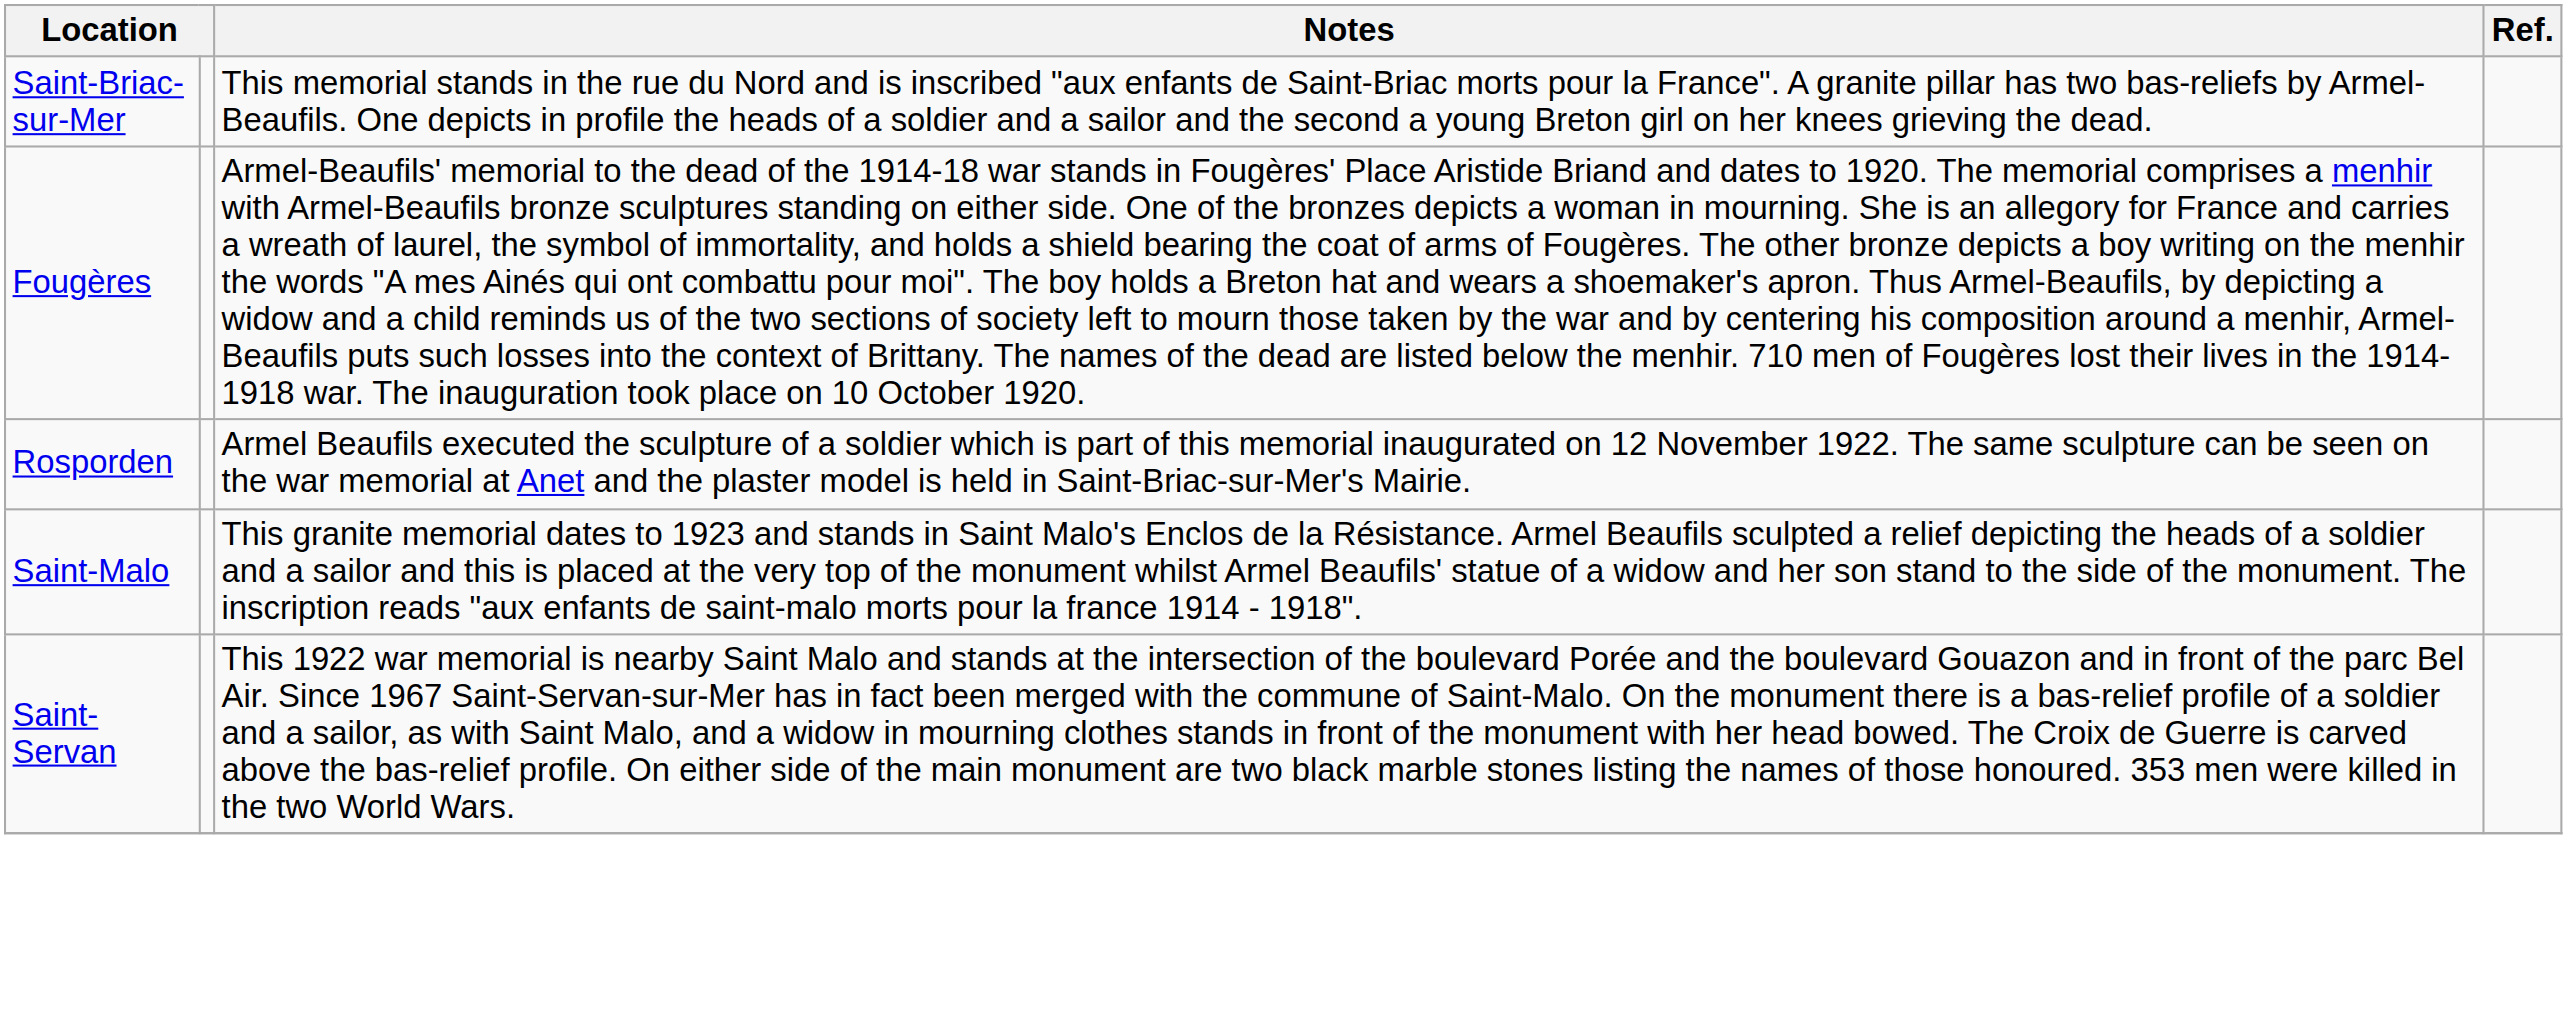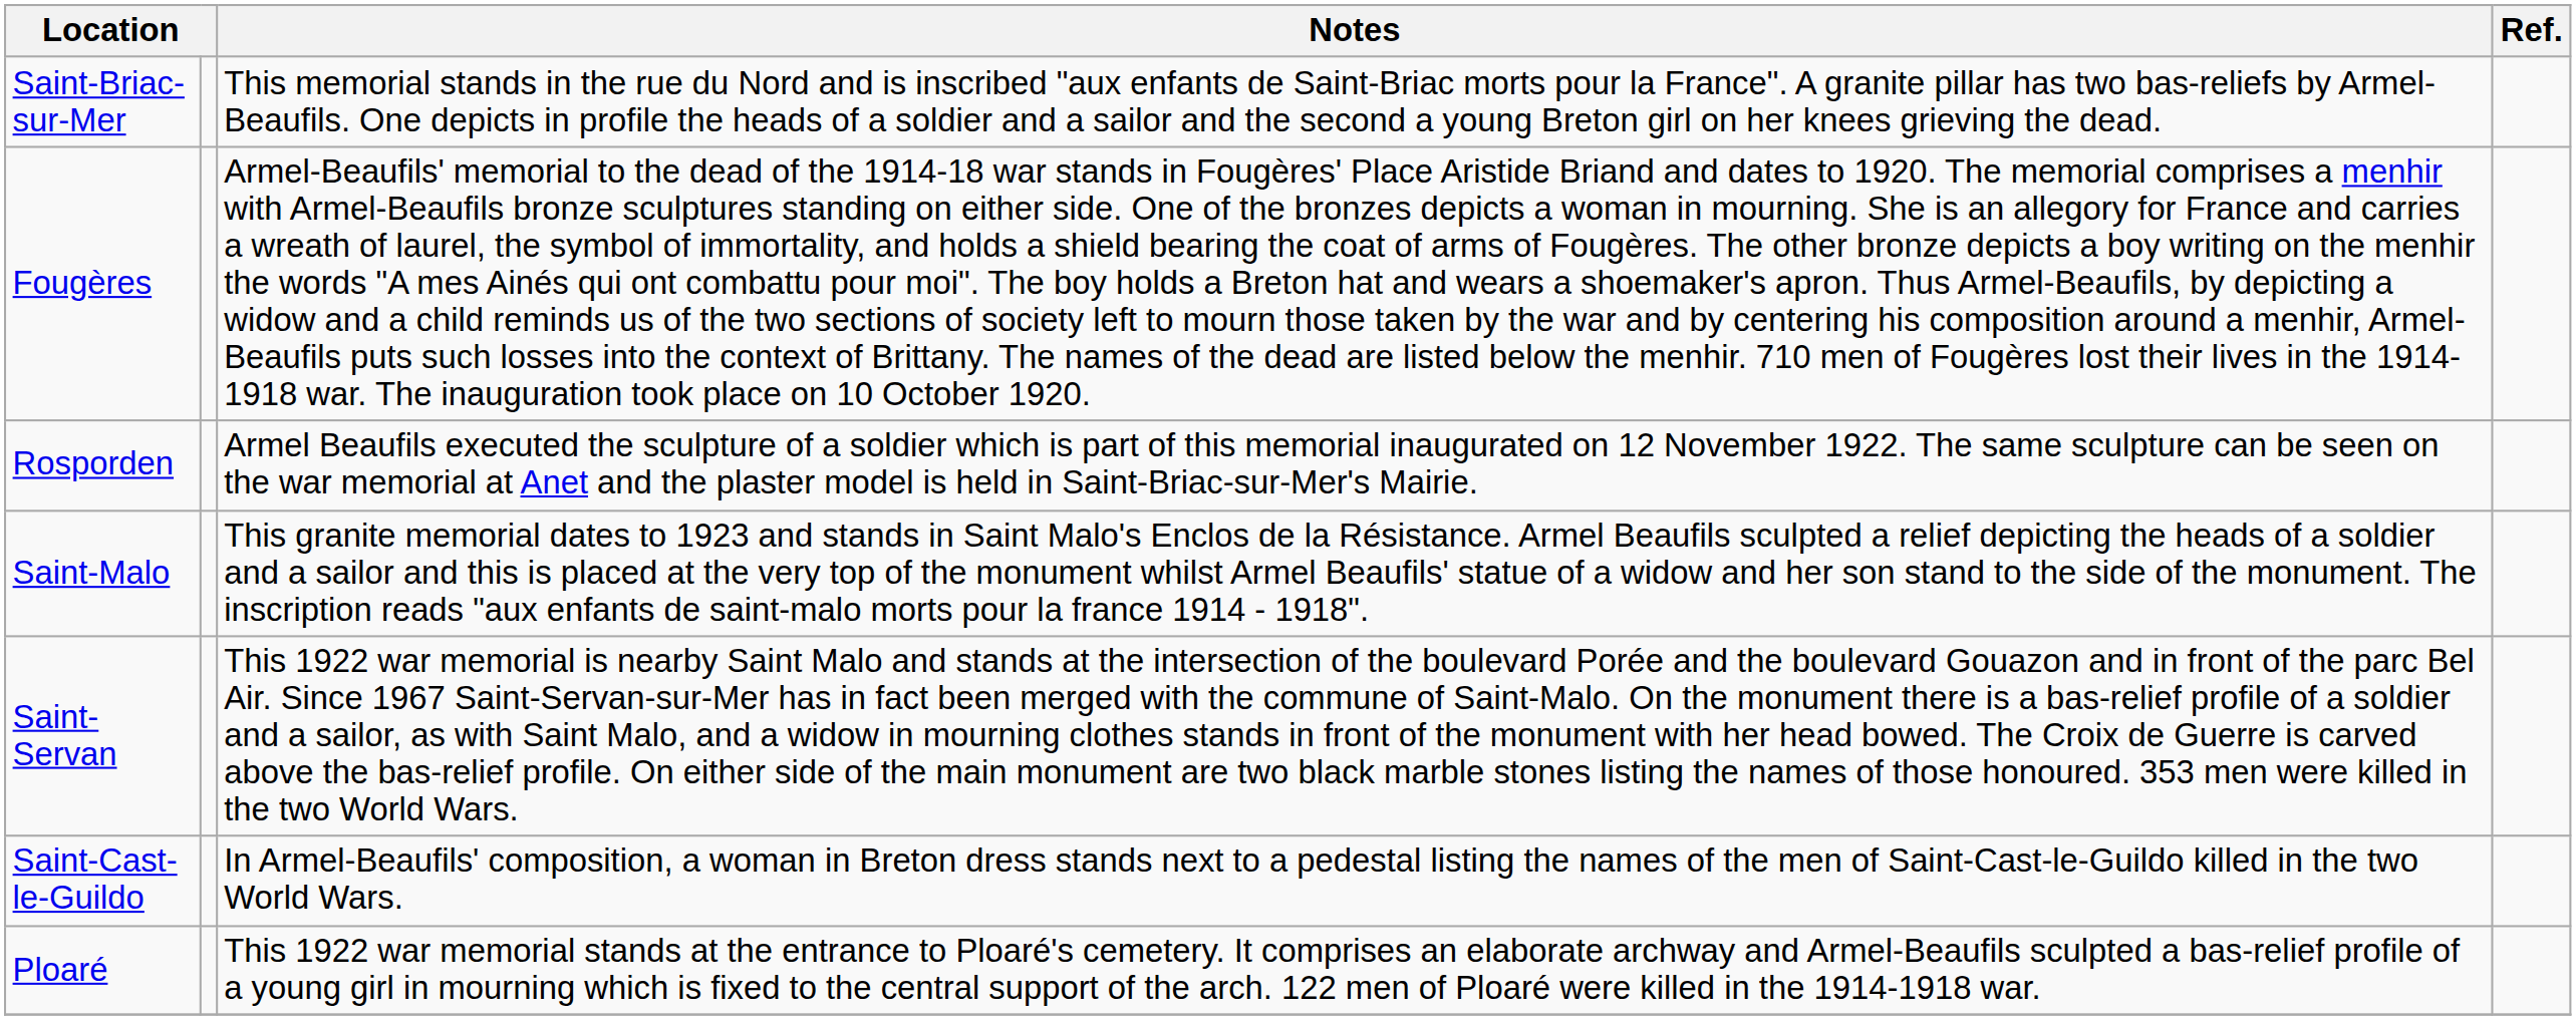+ row: Saint-Cast-le-Guildo | In Armel-Beaufils' composition, a woman in Breton dress stands next to a pedestal listing the names of the men of Saint-Cast-le-Guildo killed in the two World Wars.
+ row: Ploaré | This 1922 war memorial stands at the entrance to Ploaré's cemetery. It comprises an elaborate archway and Armel-Beaufils sculpted a bas-relief profile of a young girl in mourning which is fixed to the central support of the arch. 122 men of Ploaré were killed in the 1914-1918 war.
